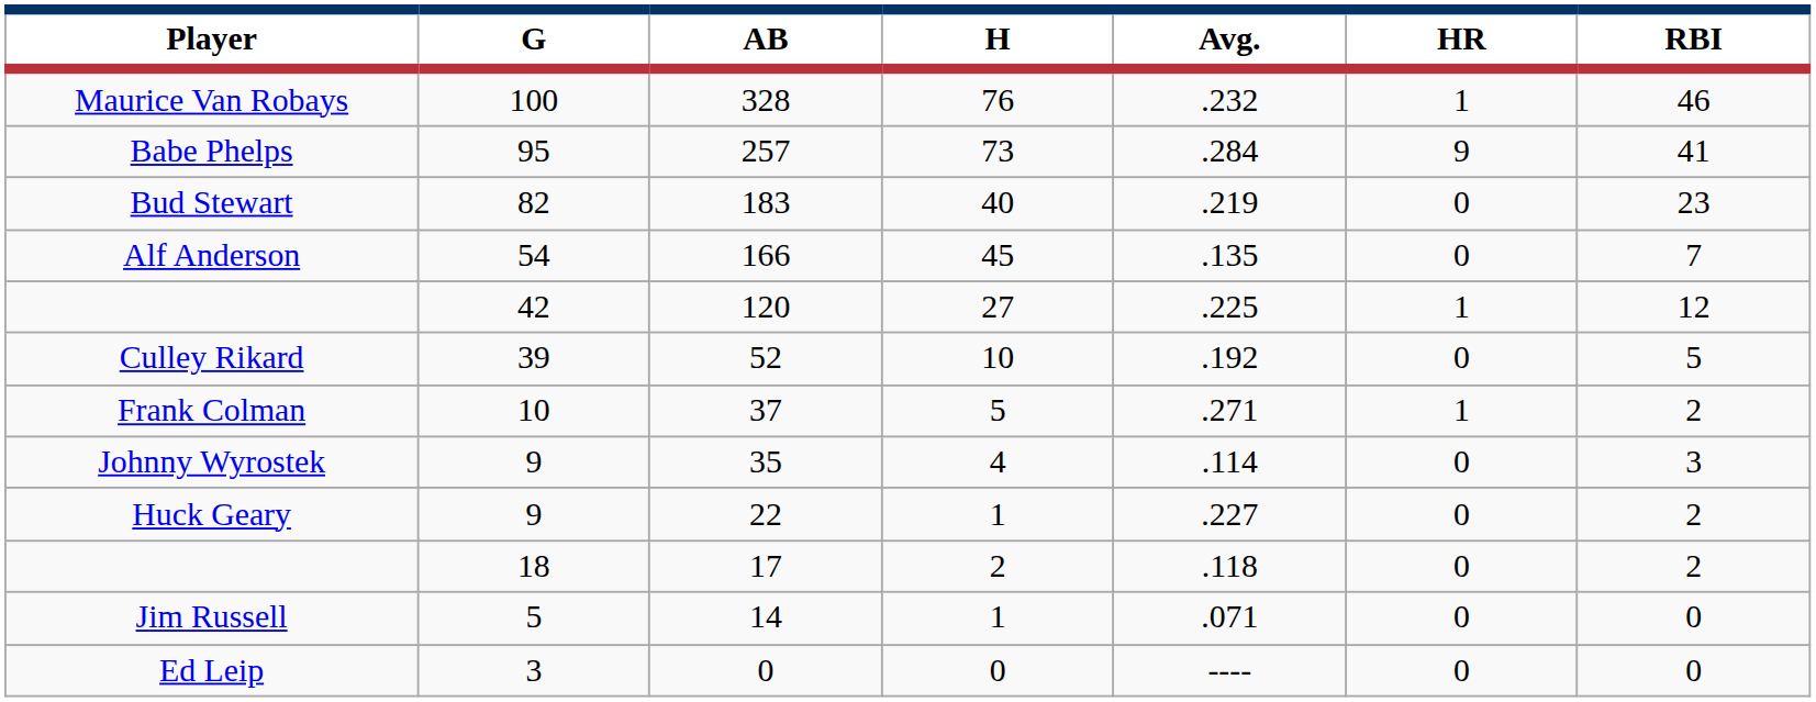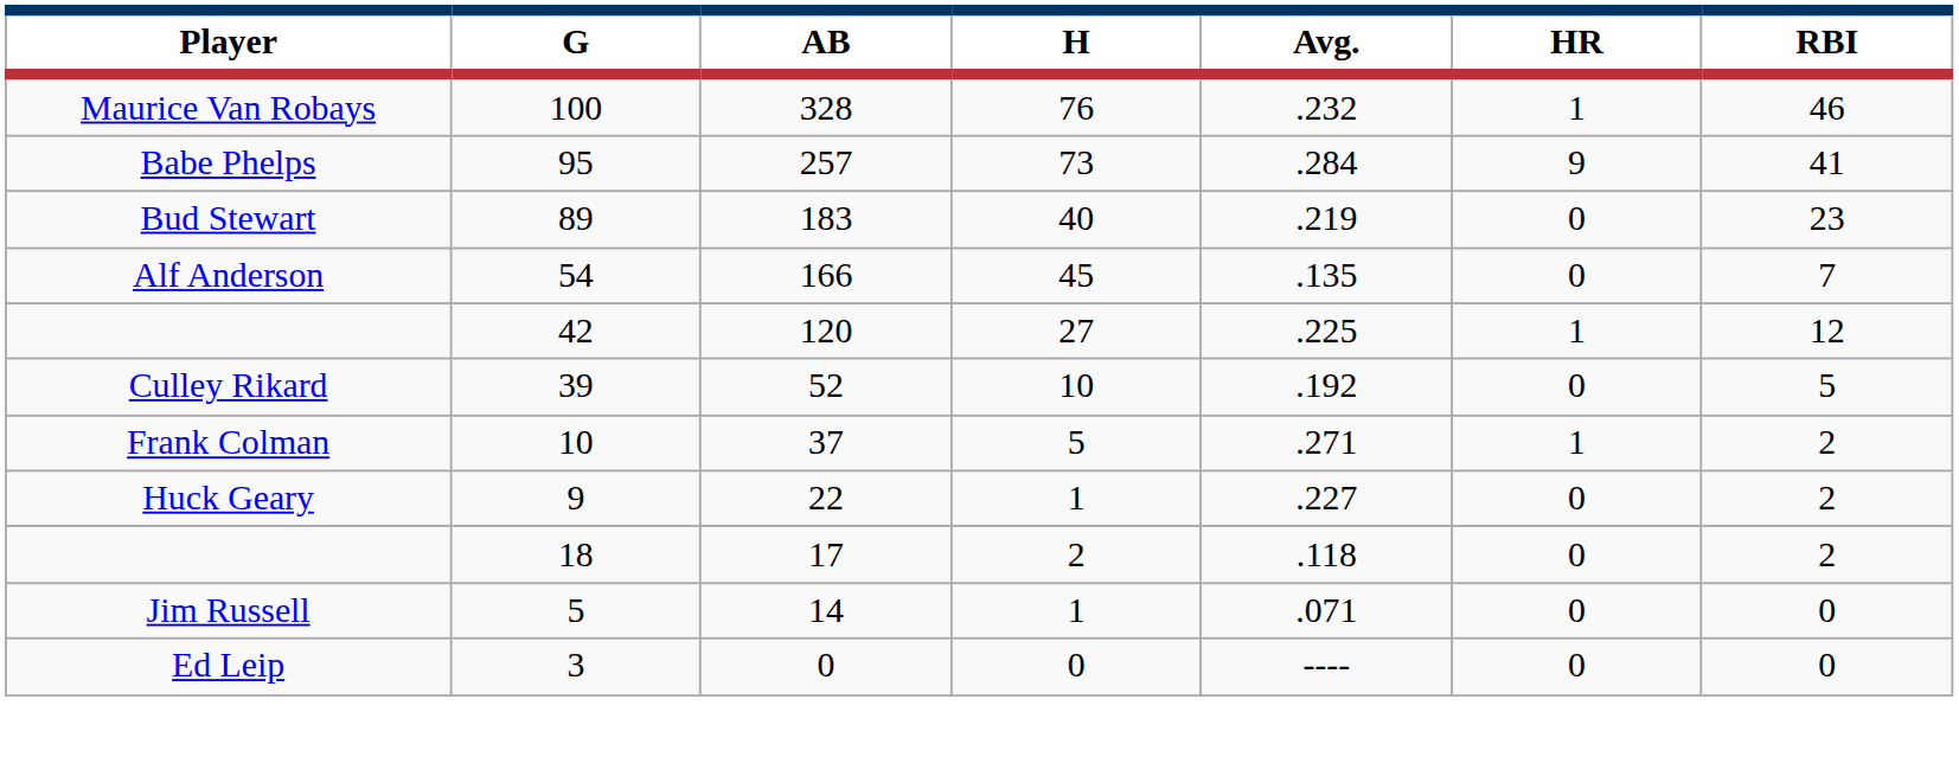Bud Stewart | G: 82 -> 89
- row: Johnny Wyrostek | 9 | 35 | 4 | .114 | 0 | 3
